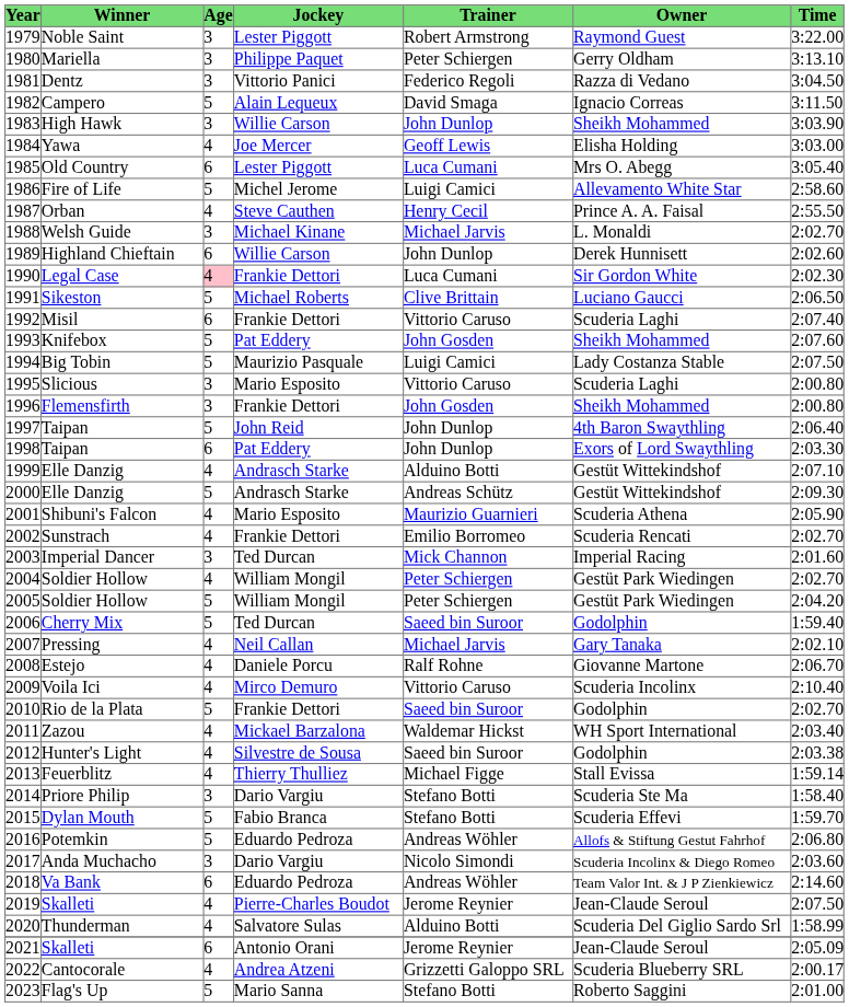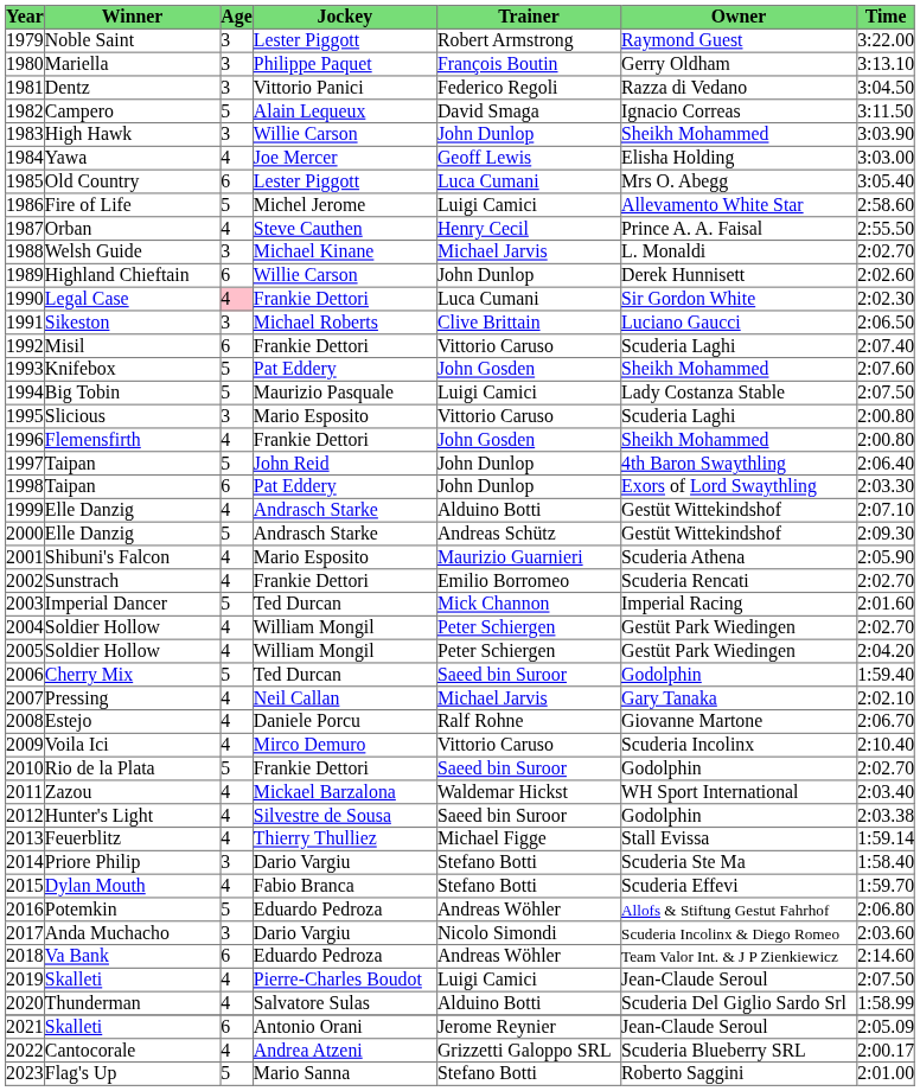Mariella | Trainer: Peter Schiergen -> François Boutin
Sikeston | Age: 5 -> 3
Flemensfirth | Age: 3 -> 4
Imperial Dancer | Age: 3 -> 5
2005 / Soldier Hollow | Age: 5 -> 4
Dylan Mouth | Age: 5 -> 4
2019 / Skalleti | Trainer: Jerome Reynier -> Luigi Camici
